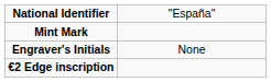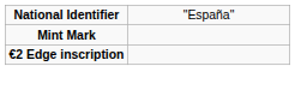- row: Engraver's Initials | None
